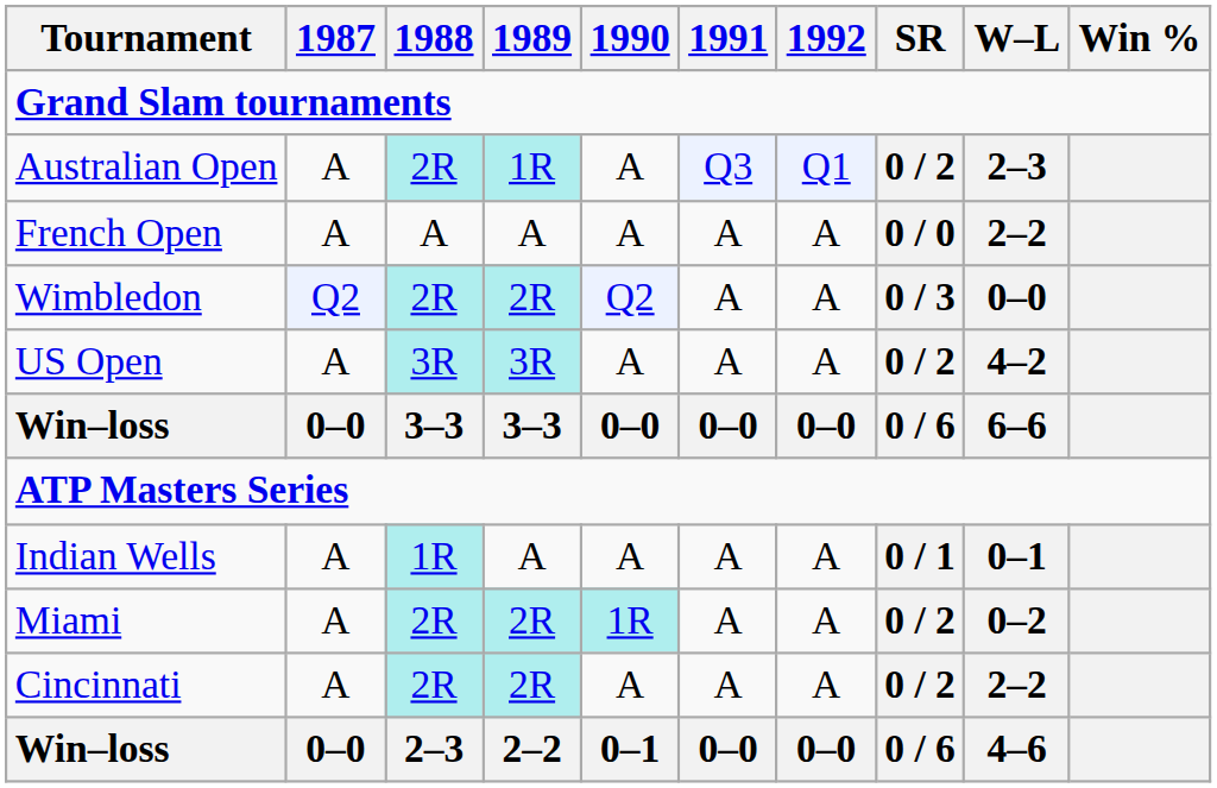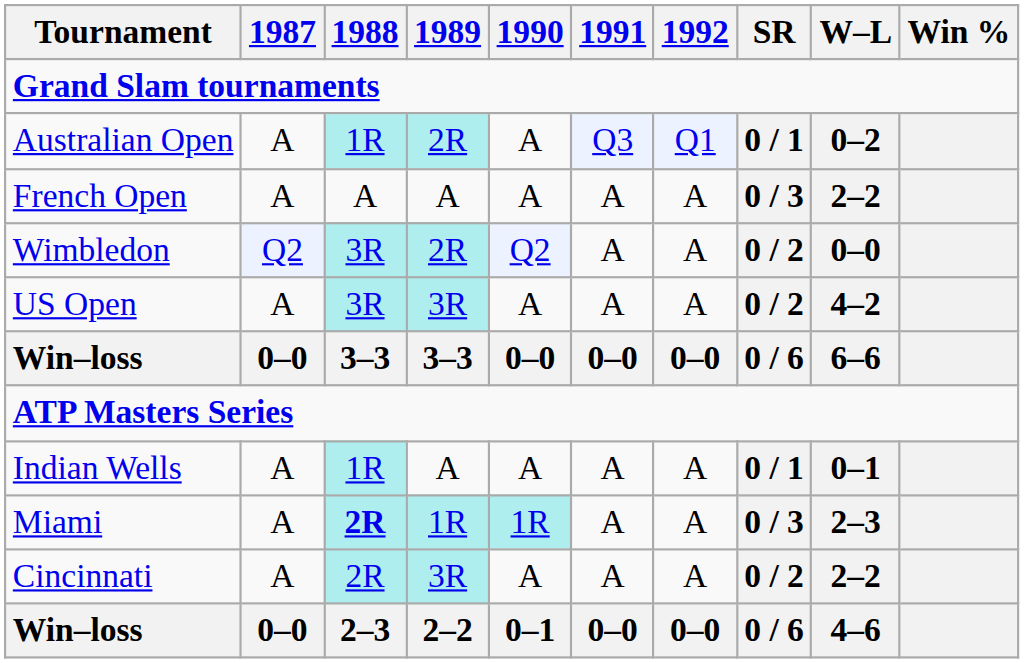Australian Open | 1988: 2R -> 1R
Australian Open | 1989: 1R -> 2R
Australian Open | SR: 0 / 2 -> 0 / 1
Australian Open | W–L: 2–3 -> 0–2
French Open | SR: 0 / 0 -> 0 / 3
Wimbledon | 1988: 2R -> 3R
Wimbledon | SR: 0 / 3 -> 0 / 2
Miami | 1988: normal -> bold
Miami | 1989: 2R -> 1R
Miami | SR: 0 / 2 -> 0 / 3
Miami | W–L: 0–2 -> 2–3
Cincinnati | 1989: 2R -> 3R
